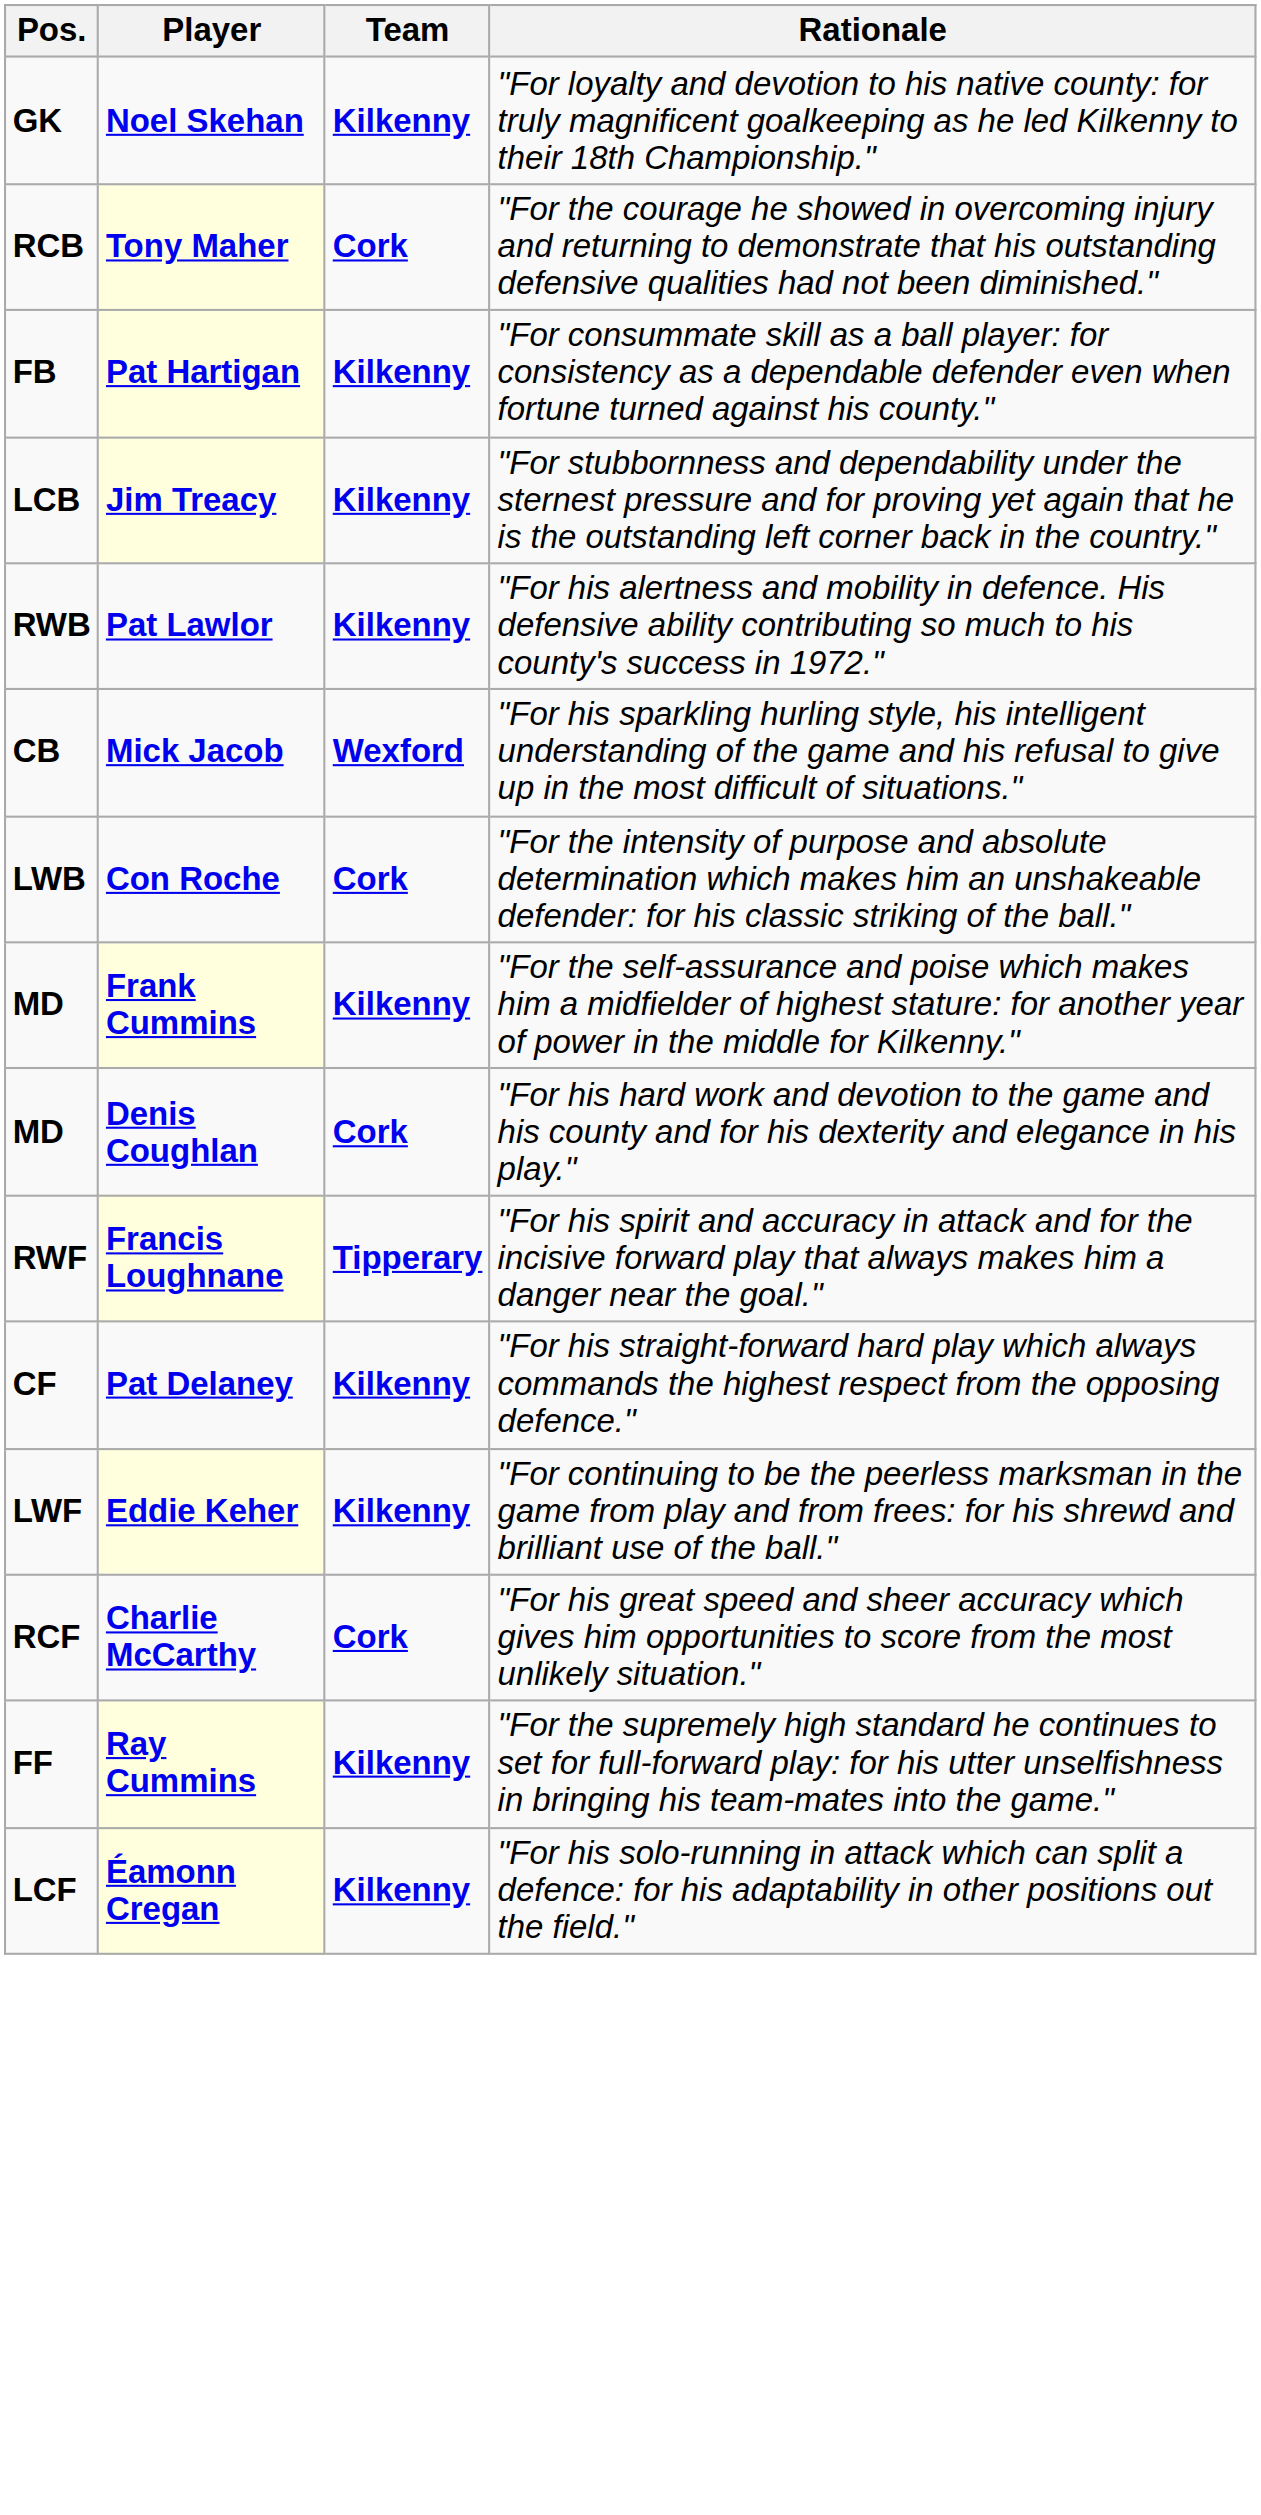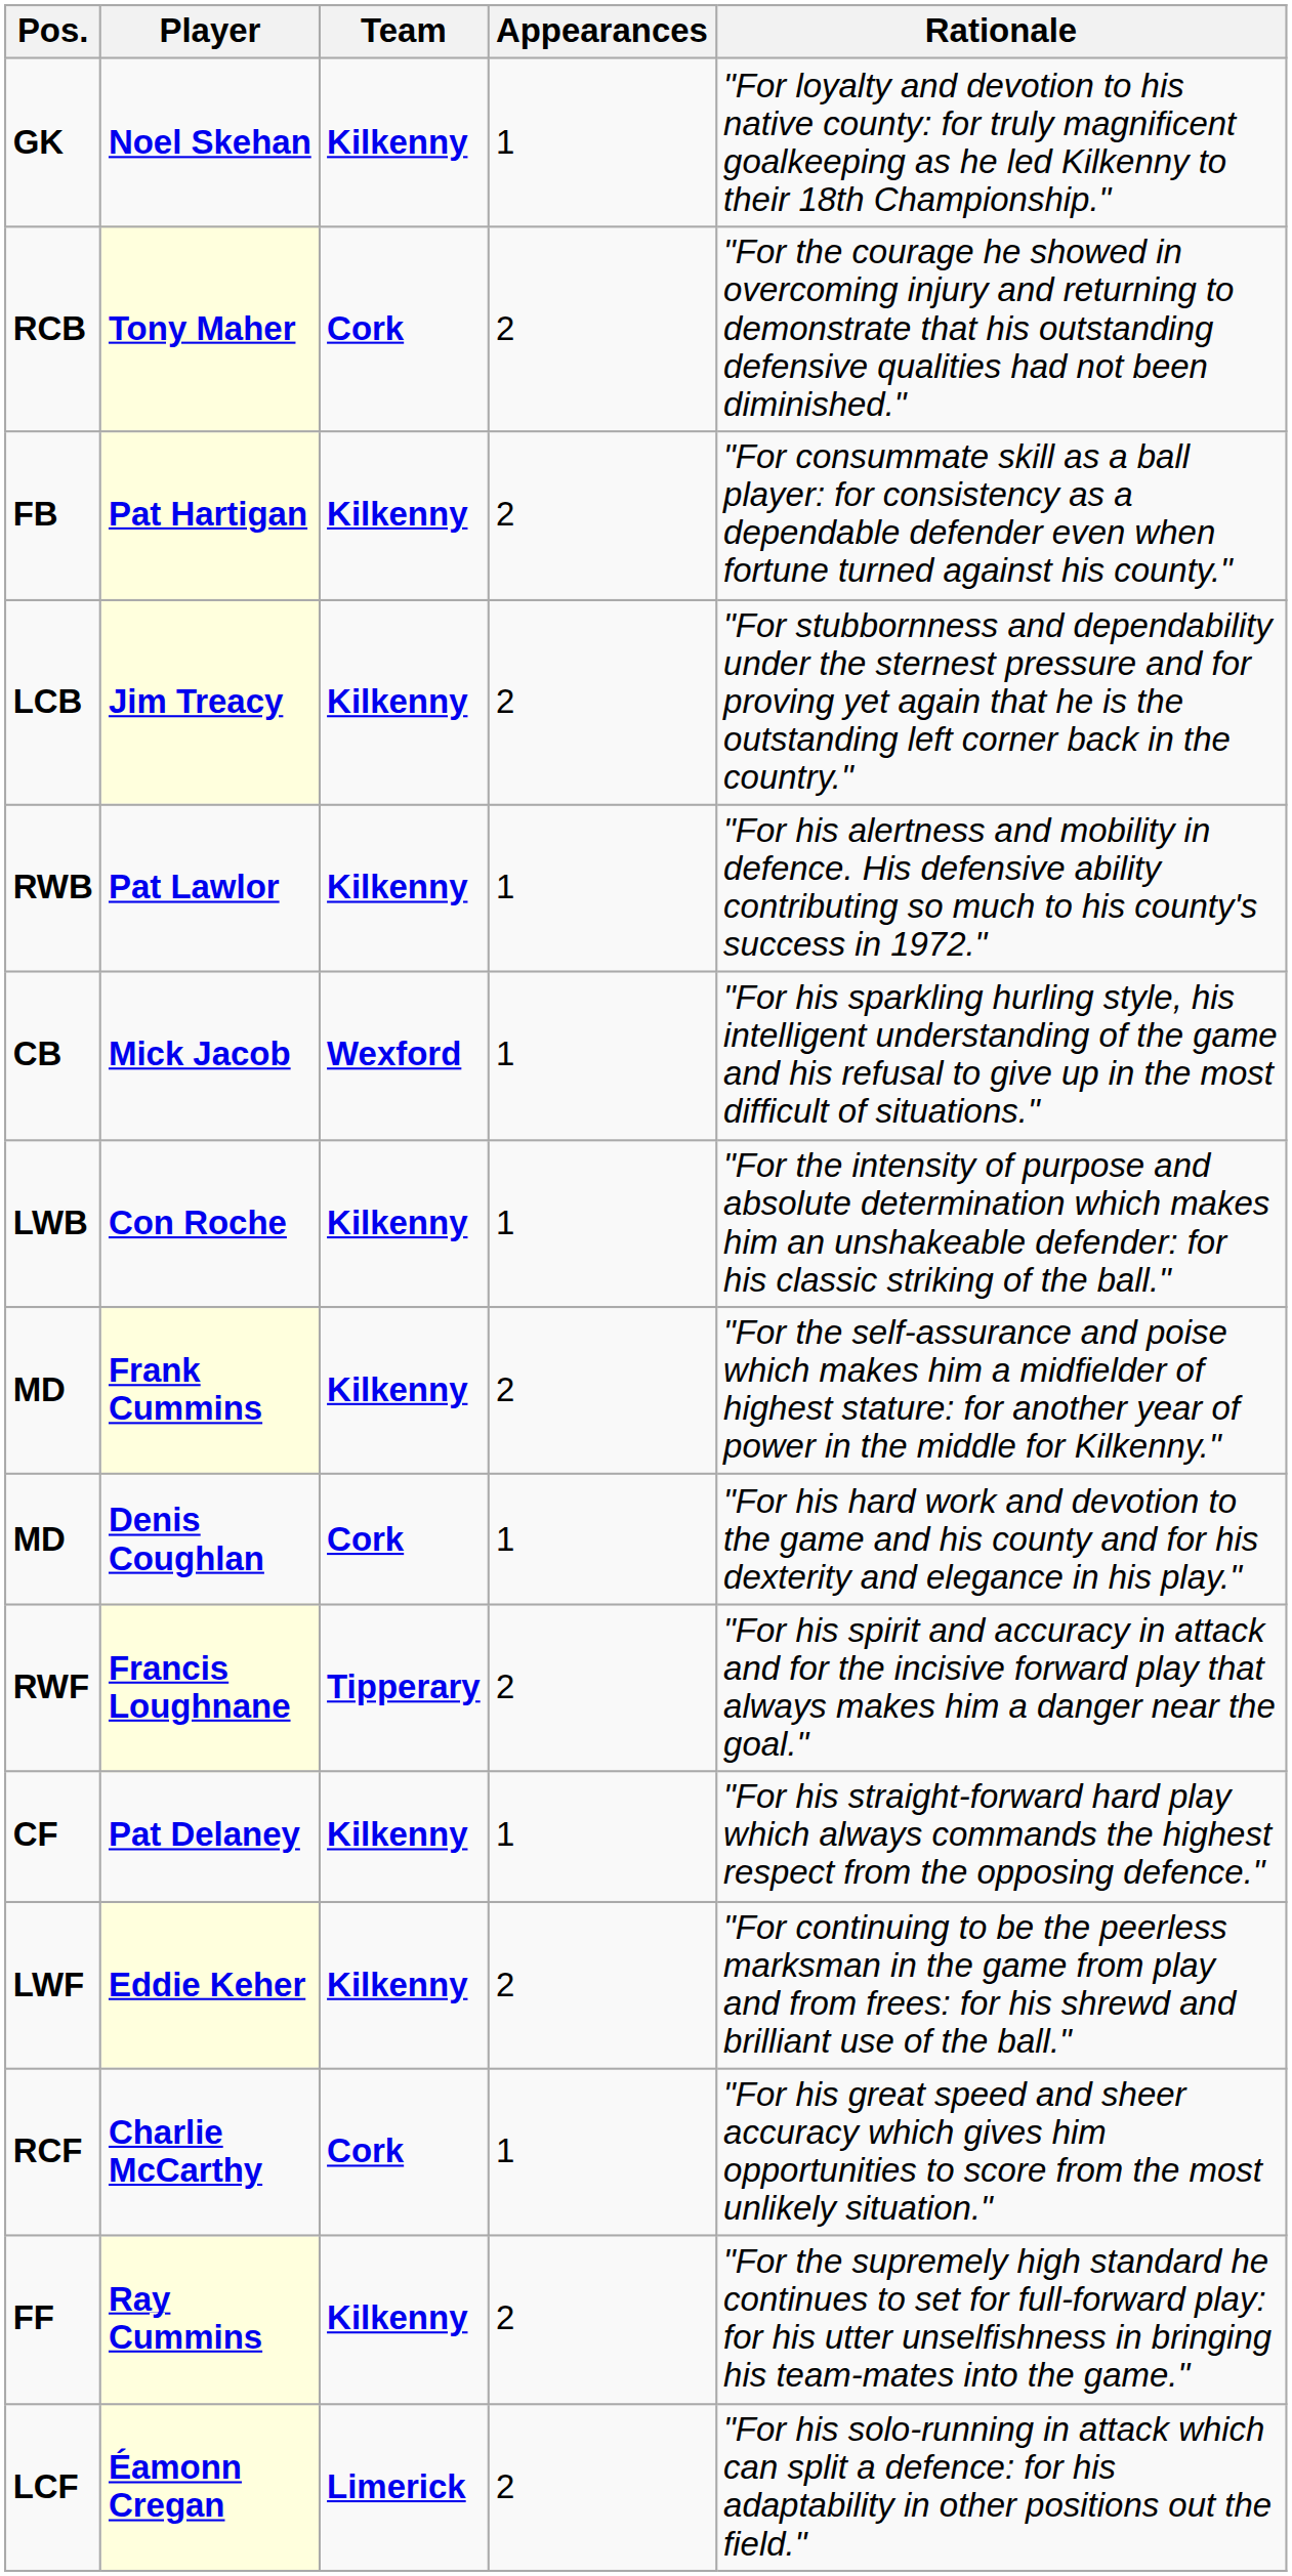+ column: Appearances | 1 | 2 | 2 | 2 | 1 | 1 | 1 | 2 | 1 | 2 | 1 | 2 | 1 | 2 | 2
Con Roche | Team: Cork -> Kilkenny
Éamonn Cregan | Team: Kilkenny -> Limerick
